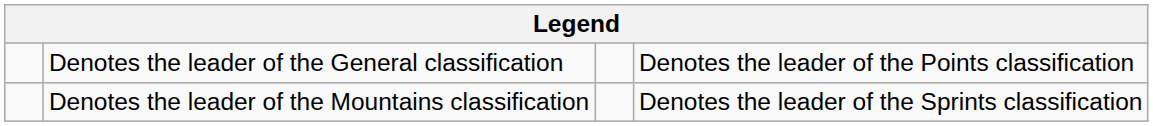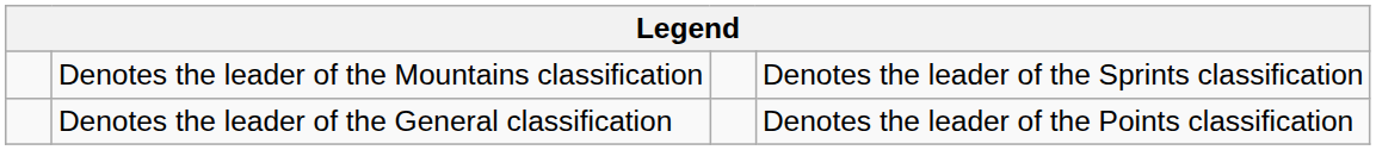rows swapped: Denotes the leader of the General classification <-> Denotes the leader of the Mountains classification
